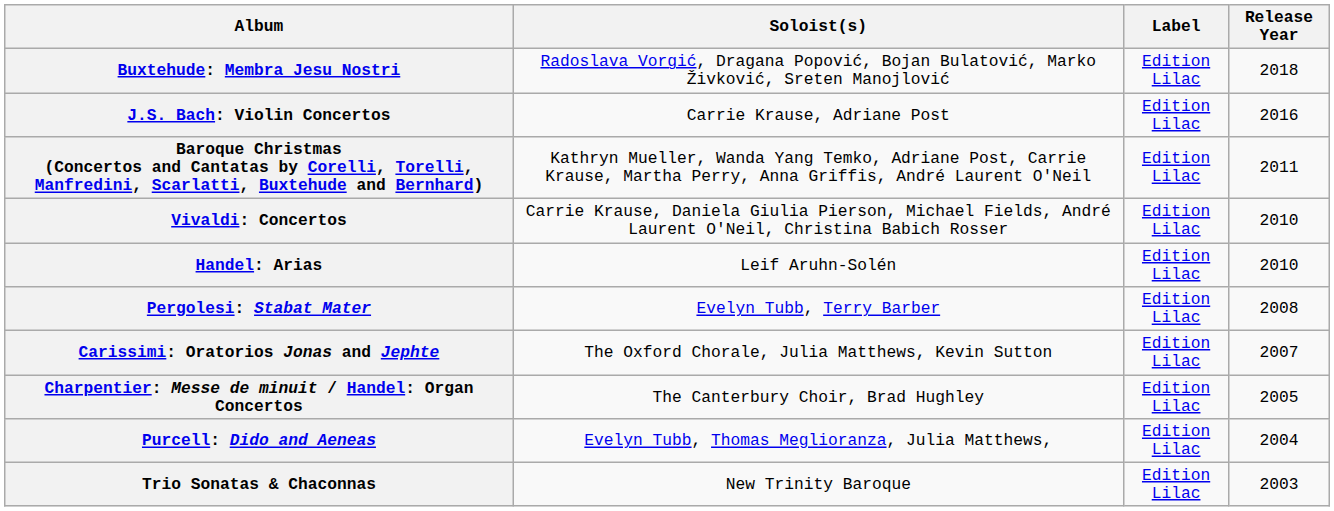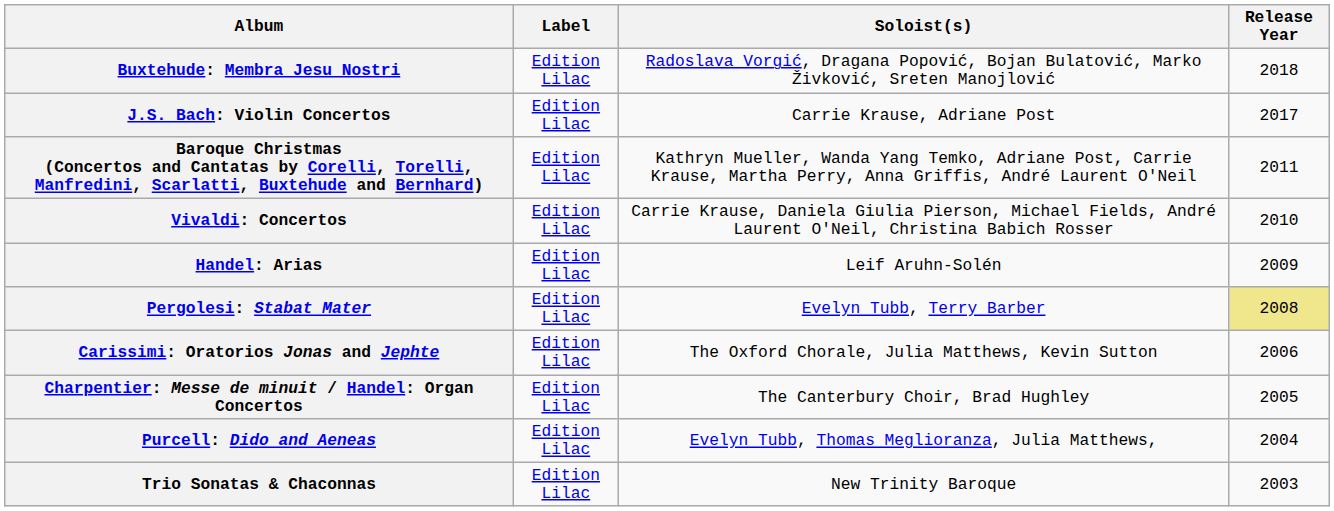columns swapped: Soloist(s) <-> Label
J.S. Bach: Violin Concertos | Release Year: 2016 -> 2017
Handel: Arias | Release Year: 2010 -> 2009
Pergolesi: Stabat Mater | Release Year: no background -> khaki background
Carissimi: Oratorios Jonas and Jephte | Release Year: 2007 -> 2006
